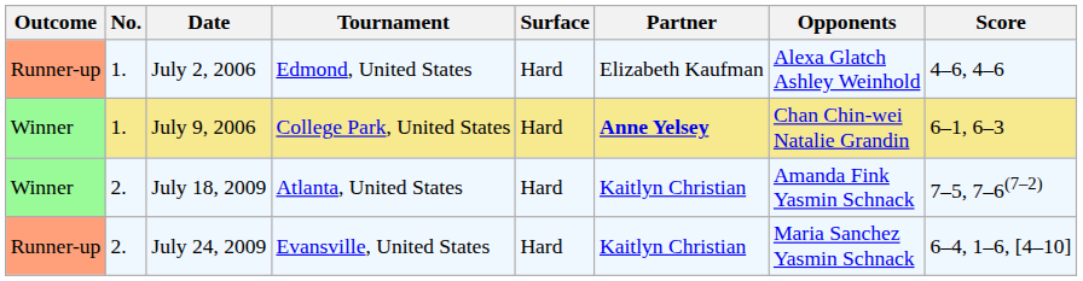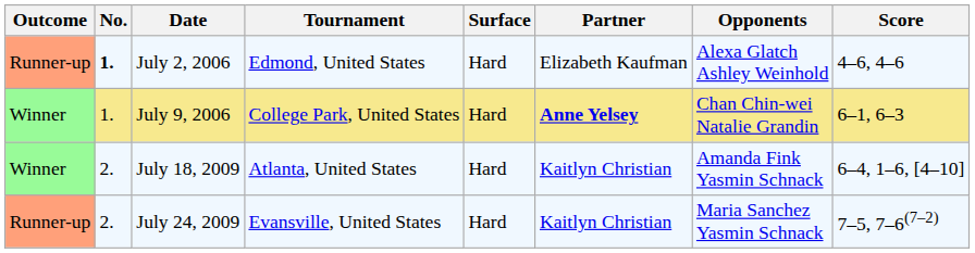July 2, 2006 | No.: normal -> bold
July 18, 2009 | Score: 7–5, 7–6(7–2) -> 6–4, 1–6, [4–10]
July 24, 2009 | Score: 6–4, 1–6, [4–10] -> 7–5, 7–6(7–2)
